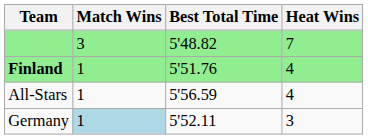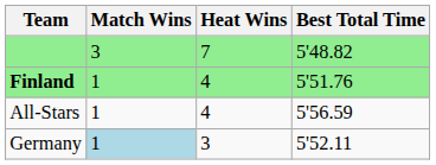columns swapped: Heat Wins <-> Best Total Time
